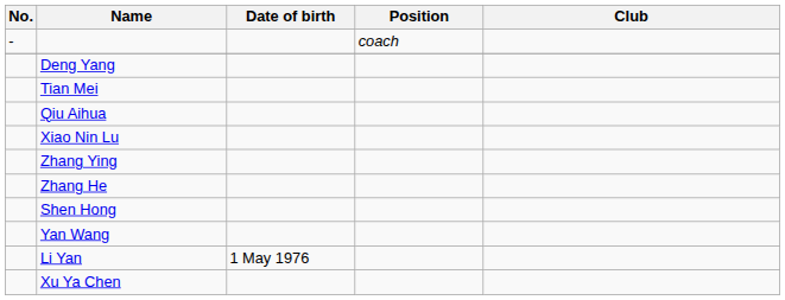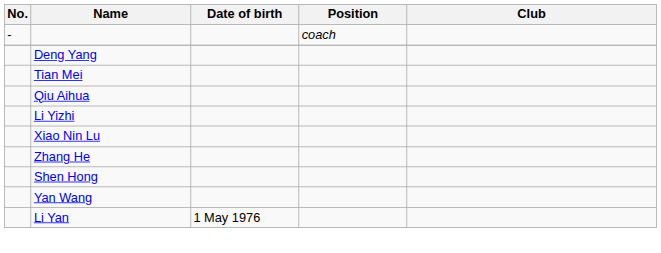+ row: Li Yizhi
- row: Zhang Ying
- row: Xu Ya Chen
